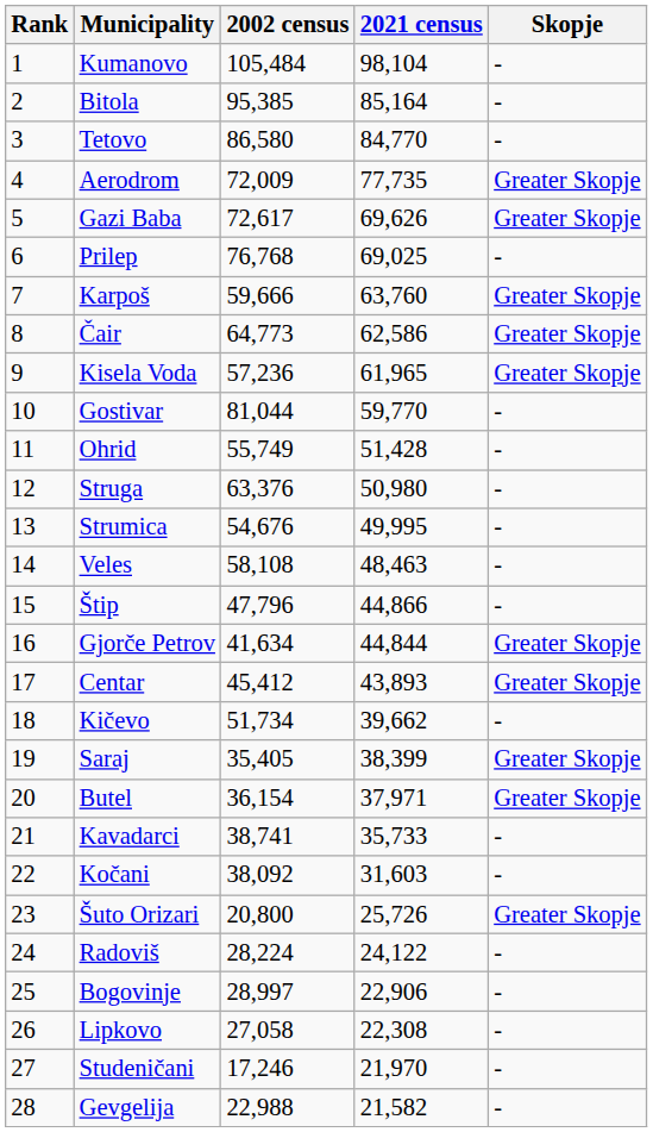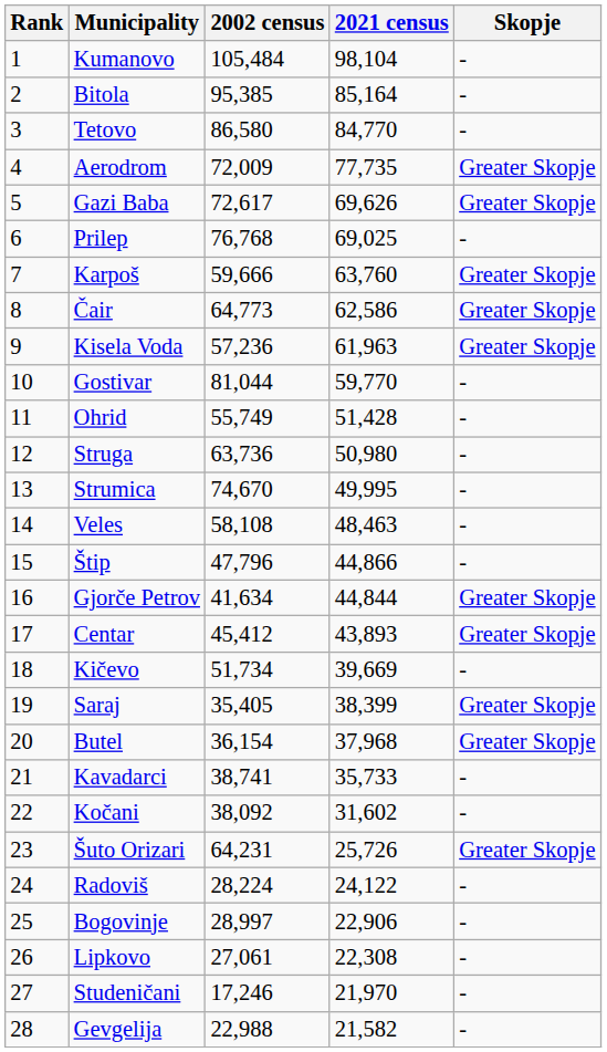Kisela Voda | 2021 census: 61,965 -> 61,963
Struga | 2002 census: 63,376 -> 63,736
Strumica | 2002 census: 54,676 -> 74,670
Kičevo | 2021 census: 39,662 -> 39,669
Butel | 2021 census: 37,971 -> 37,968
Kočani | 2021 census: 31,603 -> 31,602
Šuto Orizari | 2002 census: 20,800 -> 64,231
Lipkovo | 2002 census: 27,058 -> 27,061
